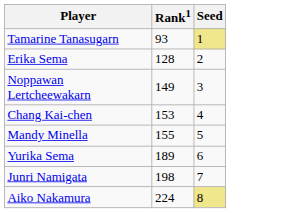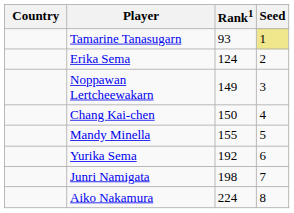+ column: Country
Erika Sema | Rank1: 128 -> 124
Chang Kai-chen | Rank1: 153 -> 150
Yurika Sema | Rank1: 189 -> 192
Aiko Nakamura | Seed: khaki background -> no background
